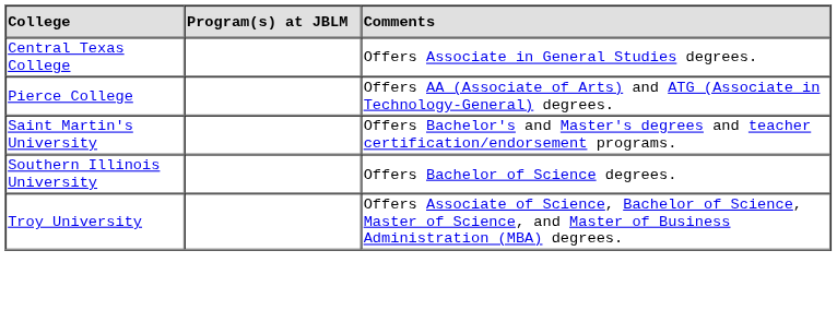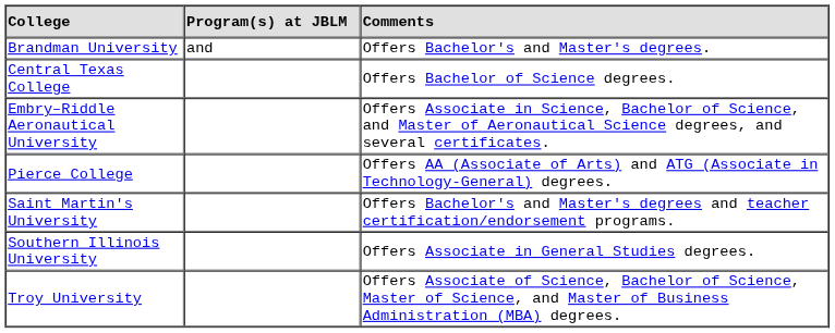+ row: Brandman University | and | Offers Bachelor's and Master's degrees.
Central Texas College | Comments: Offers Associate in General Studies degrees. -> Offers Bachelor of Science degrees.
+ row: Embry–Riddle Aeronautical University | Offers Associate in Science, Bachelor of Science, and Master of Aeronautical Science degrees, and several certificates.
Southern Illinois University | Comments: Offers Bachelor of Science degrees. -> Offers Associate in General Studies degrees.
